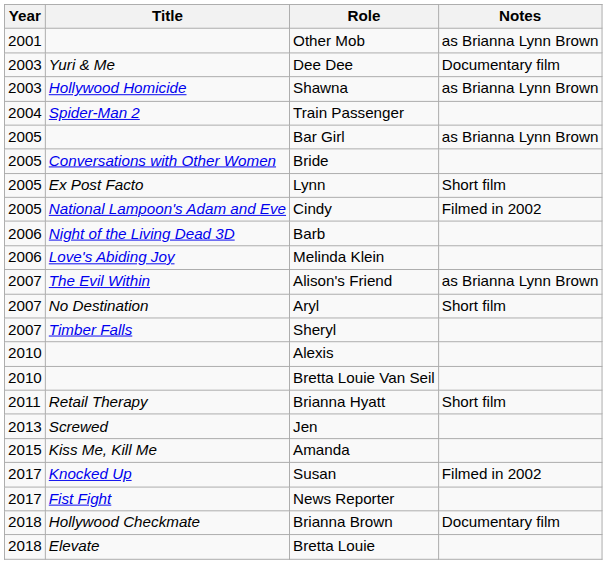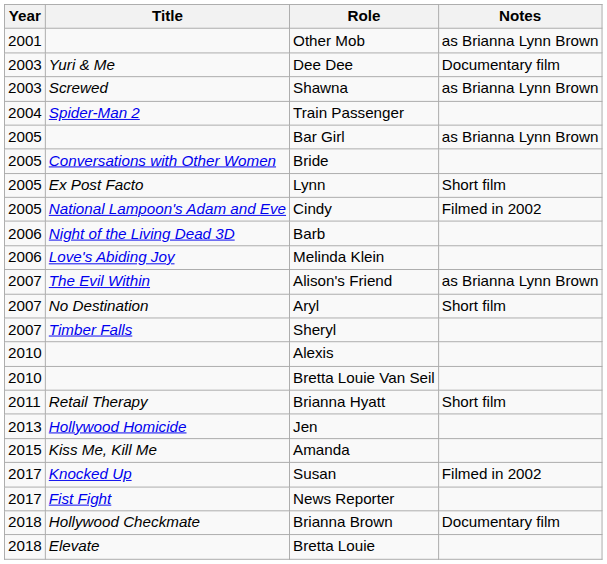Shawna | Title: Hollywood Homicide -> Screwed
Jen | Title: Screwed -> Hollywood Homicide
